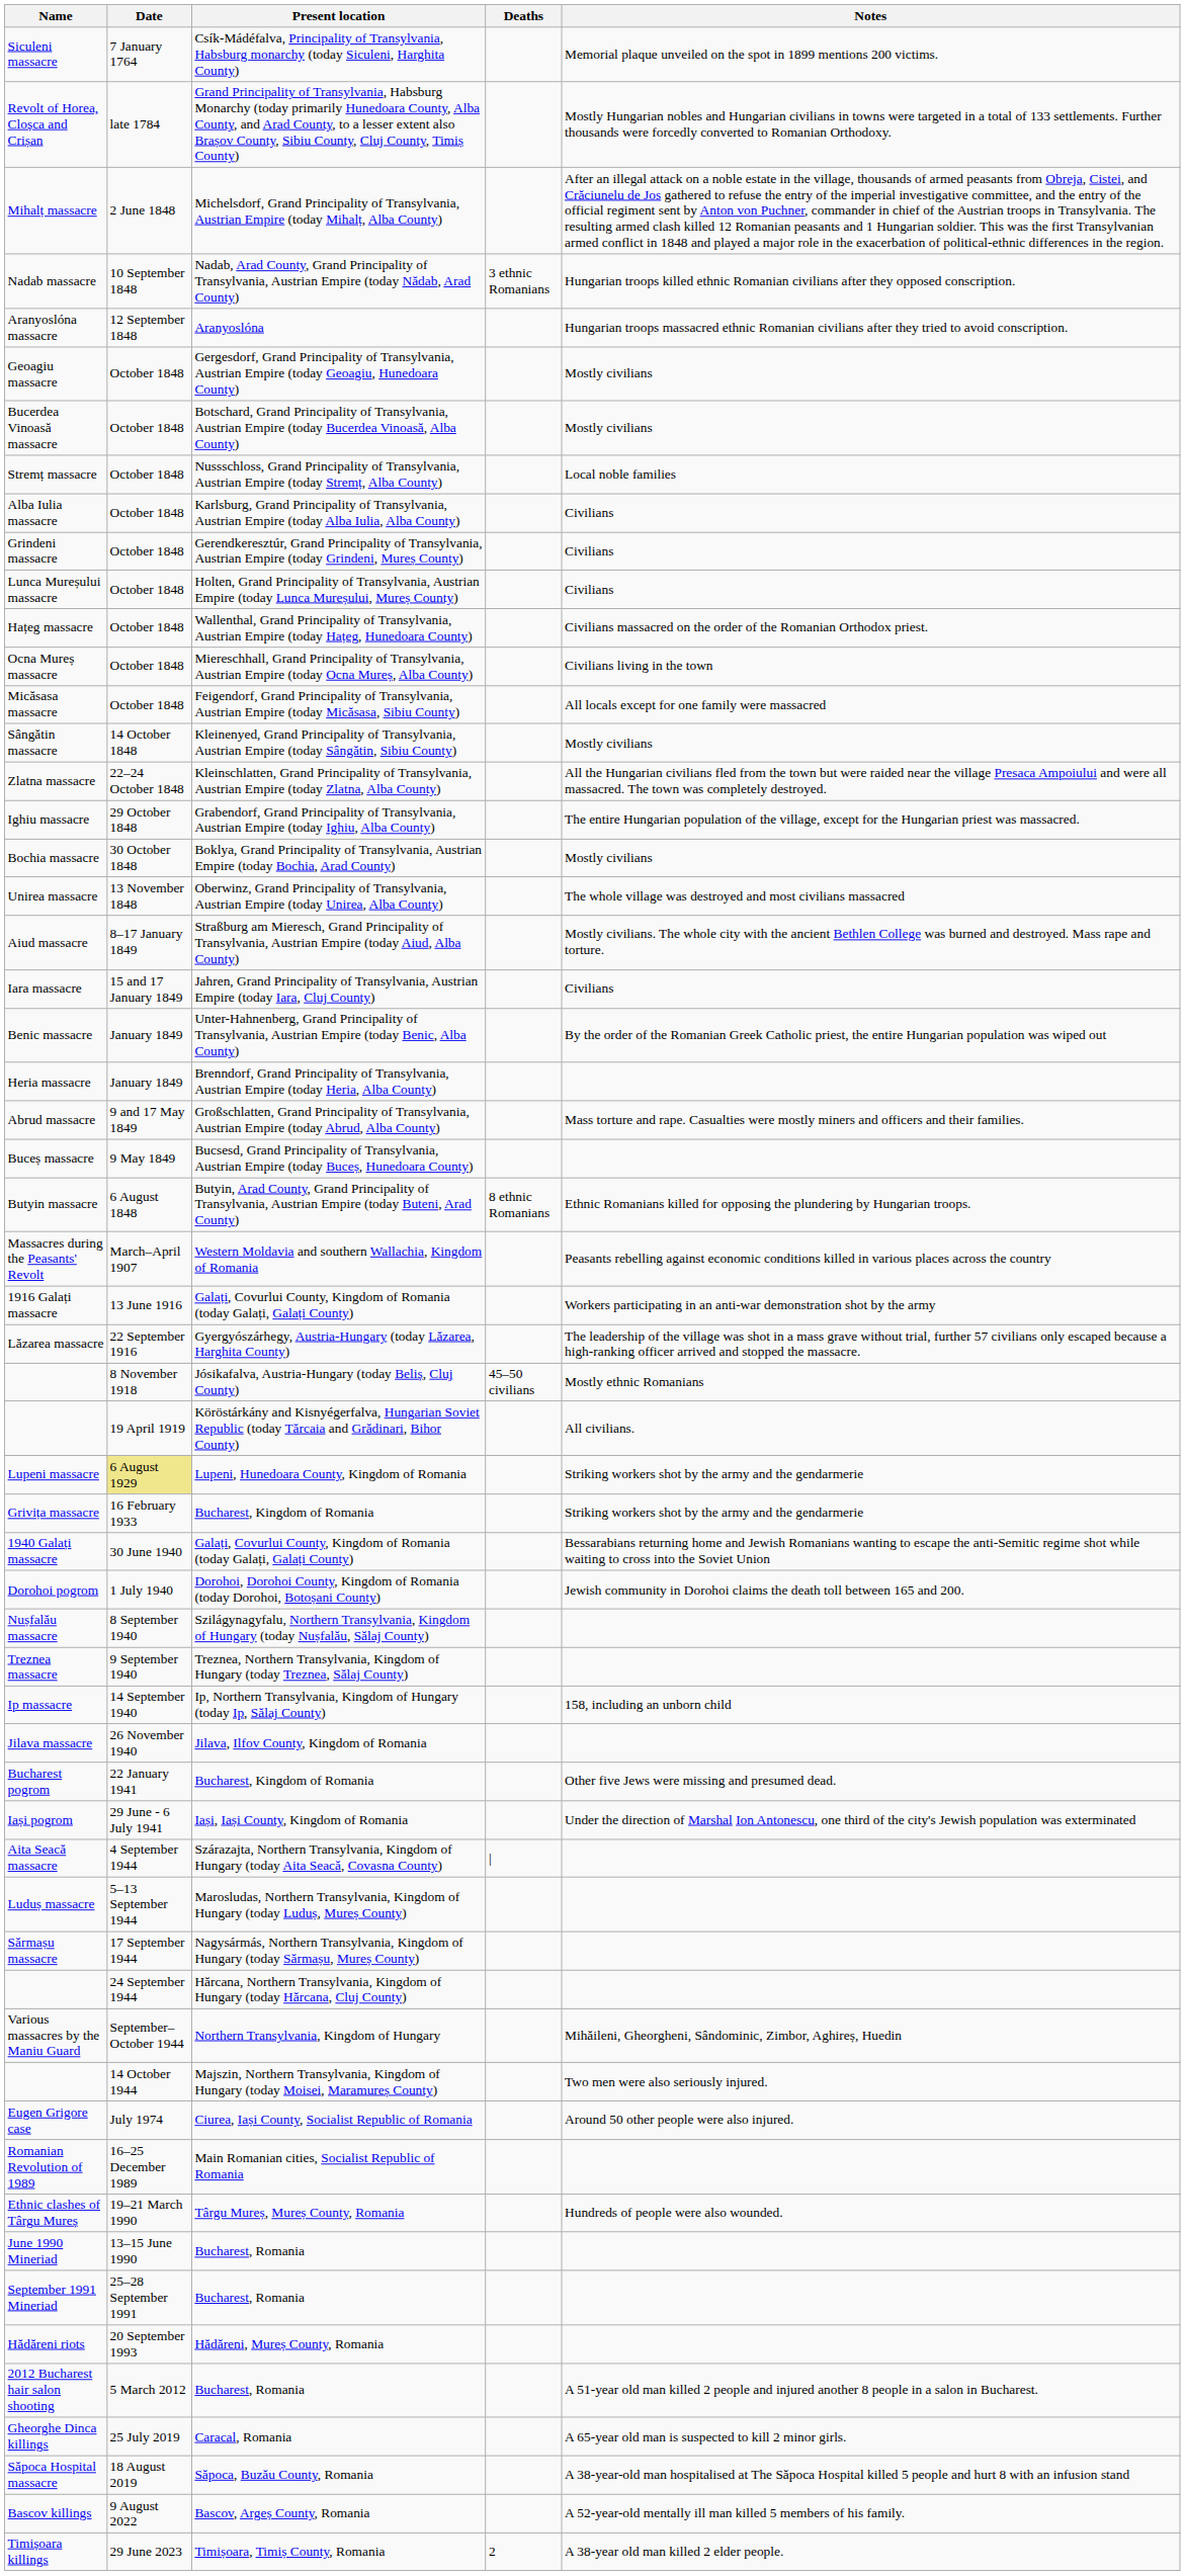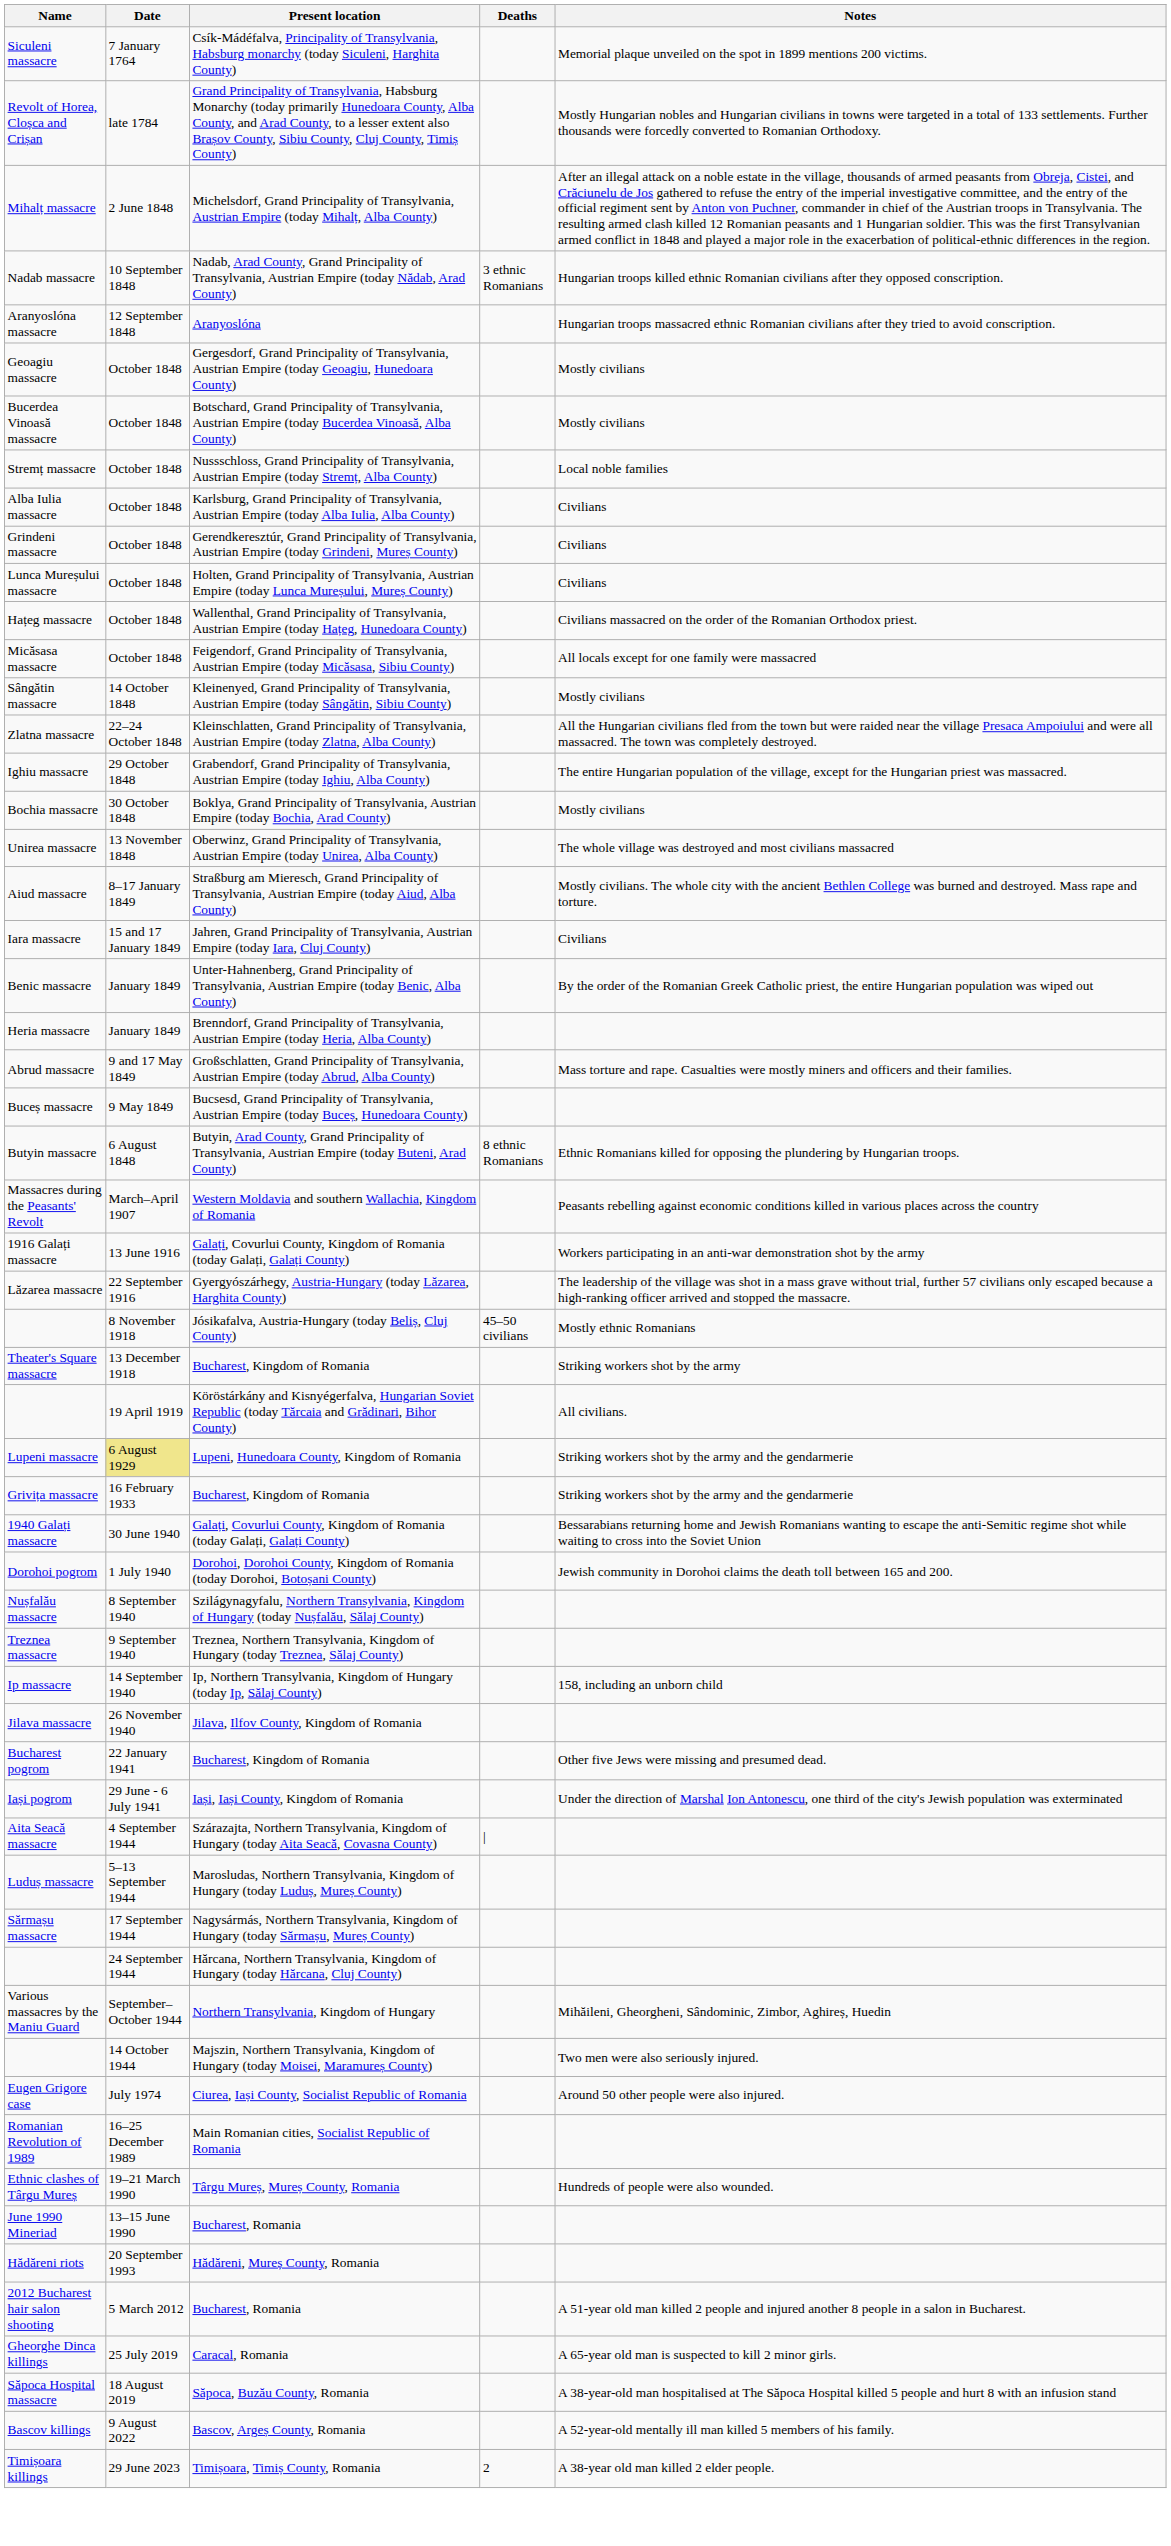- row: Ocna Mureș massacre | October 1848 | Miereschhall, Grand Principality of Transylvania, Austrian Empire (today Ocna Mureș, Alba County) | Civilians living in the town
+ row: Theater's Square massacre | 13 December 1918 | Bucharest, Kingdom of Romania | Striking workers shot by the army
- row: September 1991 Mineriad | 25–28 September 1991 | Bucharest, Romania
